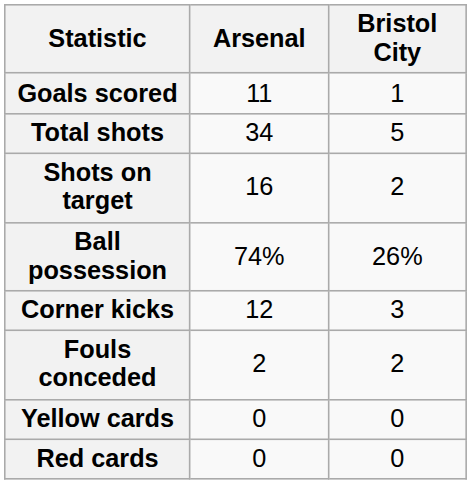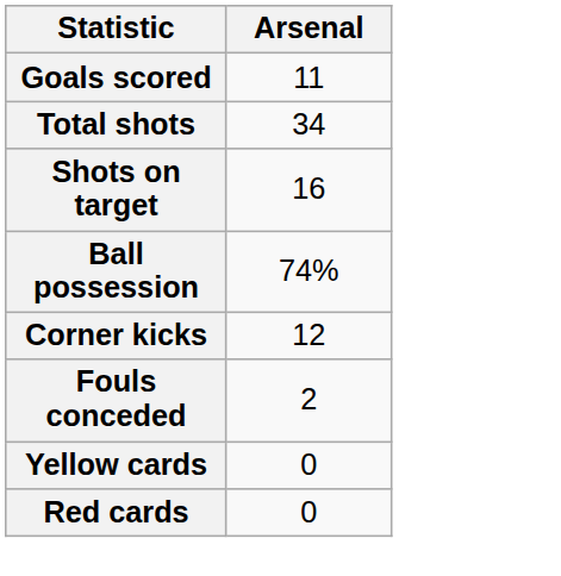- column: Bristol City | 1 | 5 | 2 | 26% | 3 | 2 | 0 | 0
